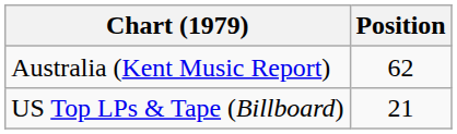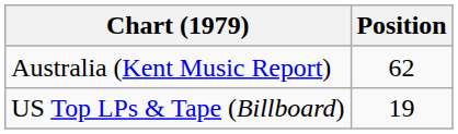US Top LPs & Tape (Billboard) | Position: 21 -> 19
